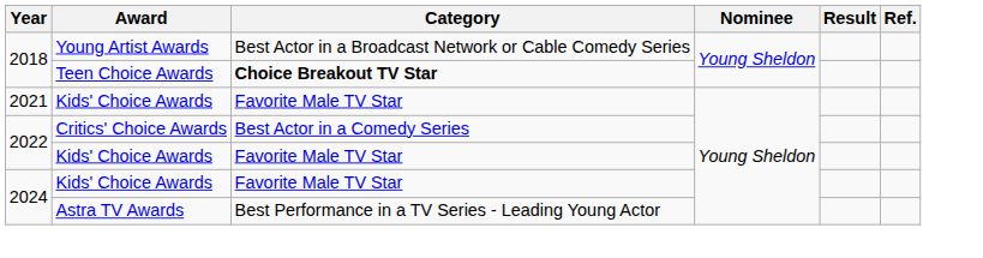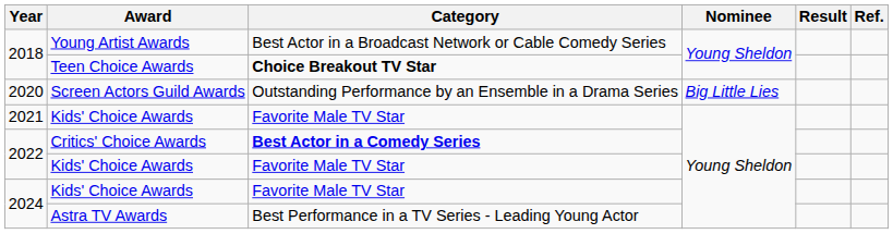+ row: 2020 | Screen Actors Guild Awards | Outstanding Performance by an Ensemble in a Drama Series | Big Little Lies
Critics' Choice Awards | Category: normal -> bold
